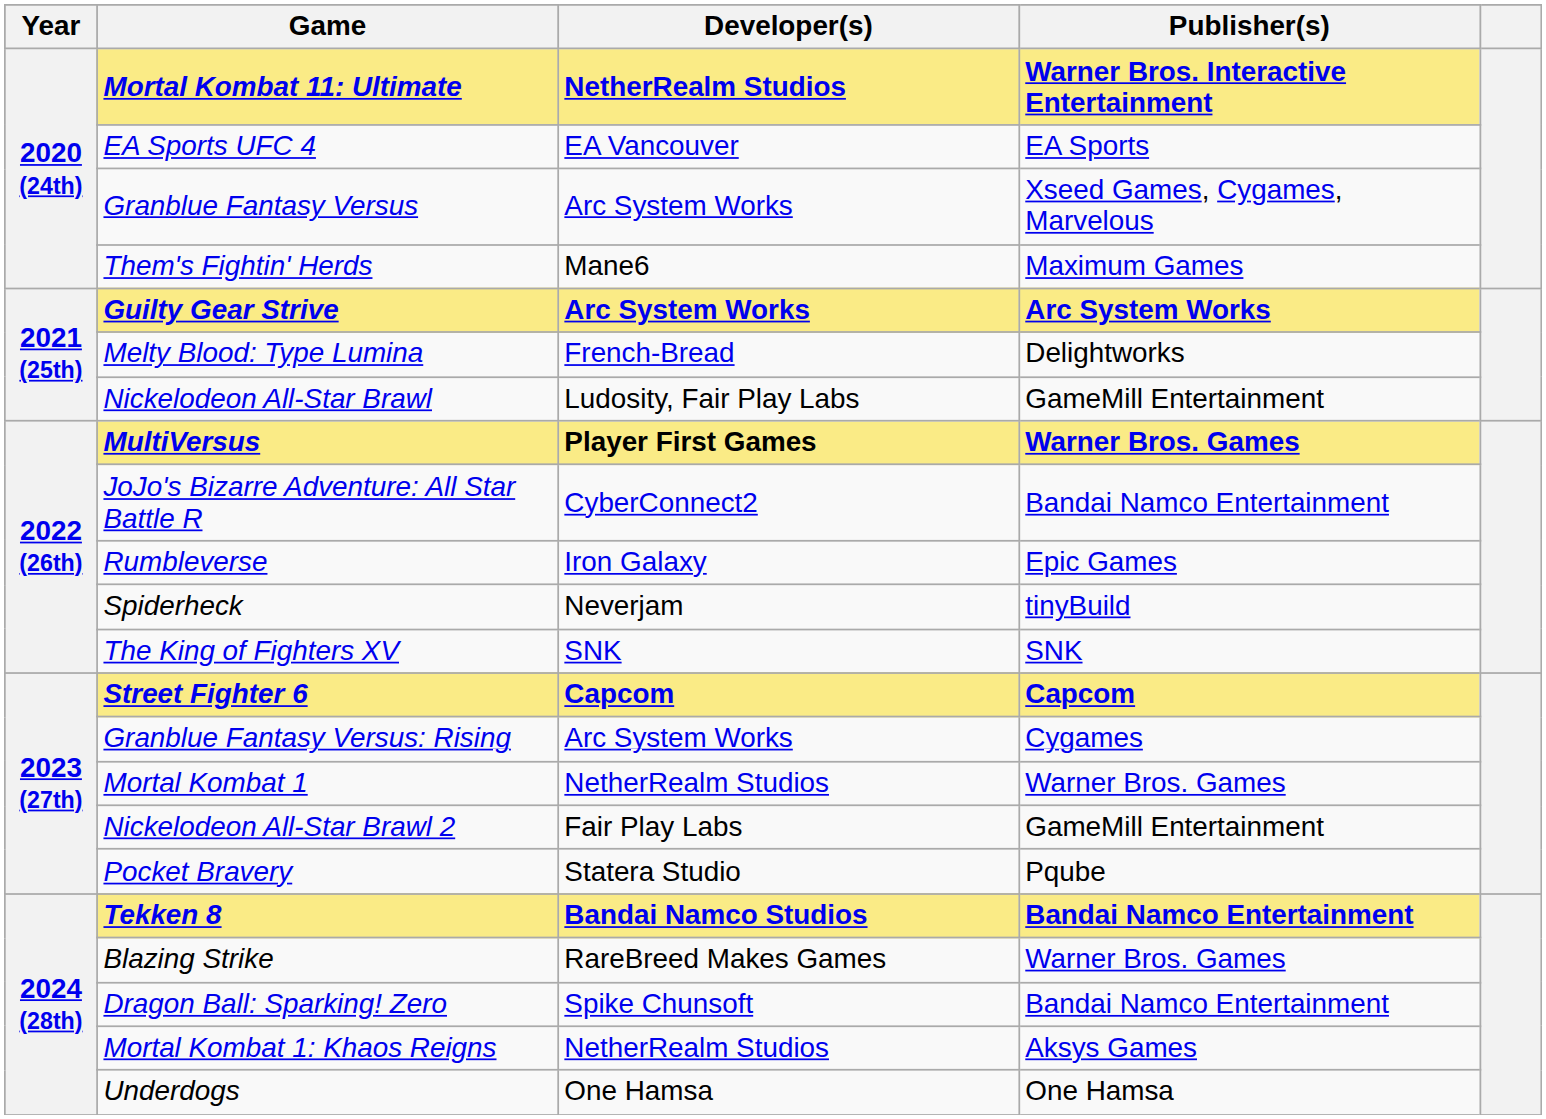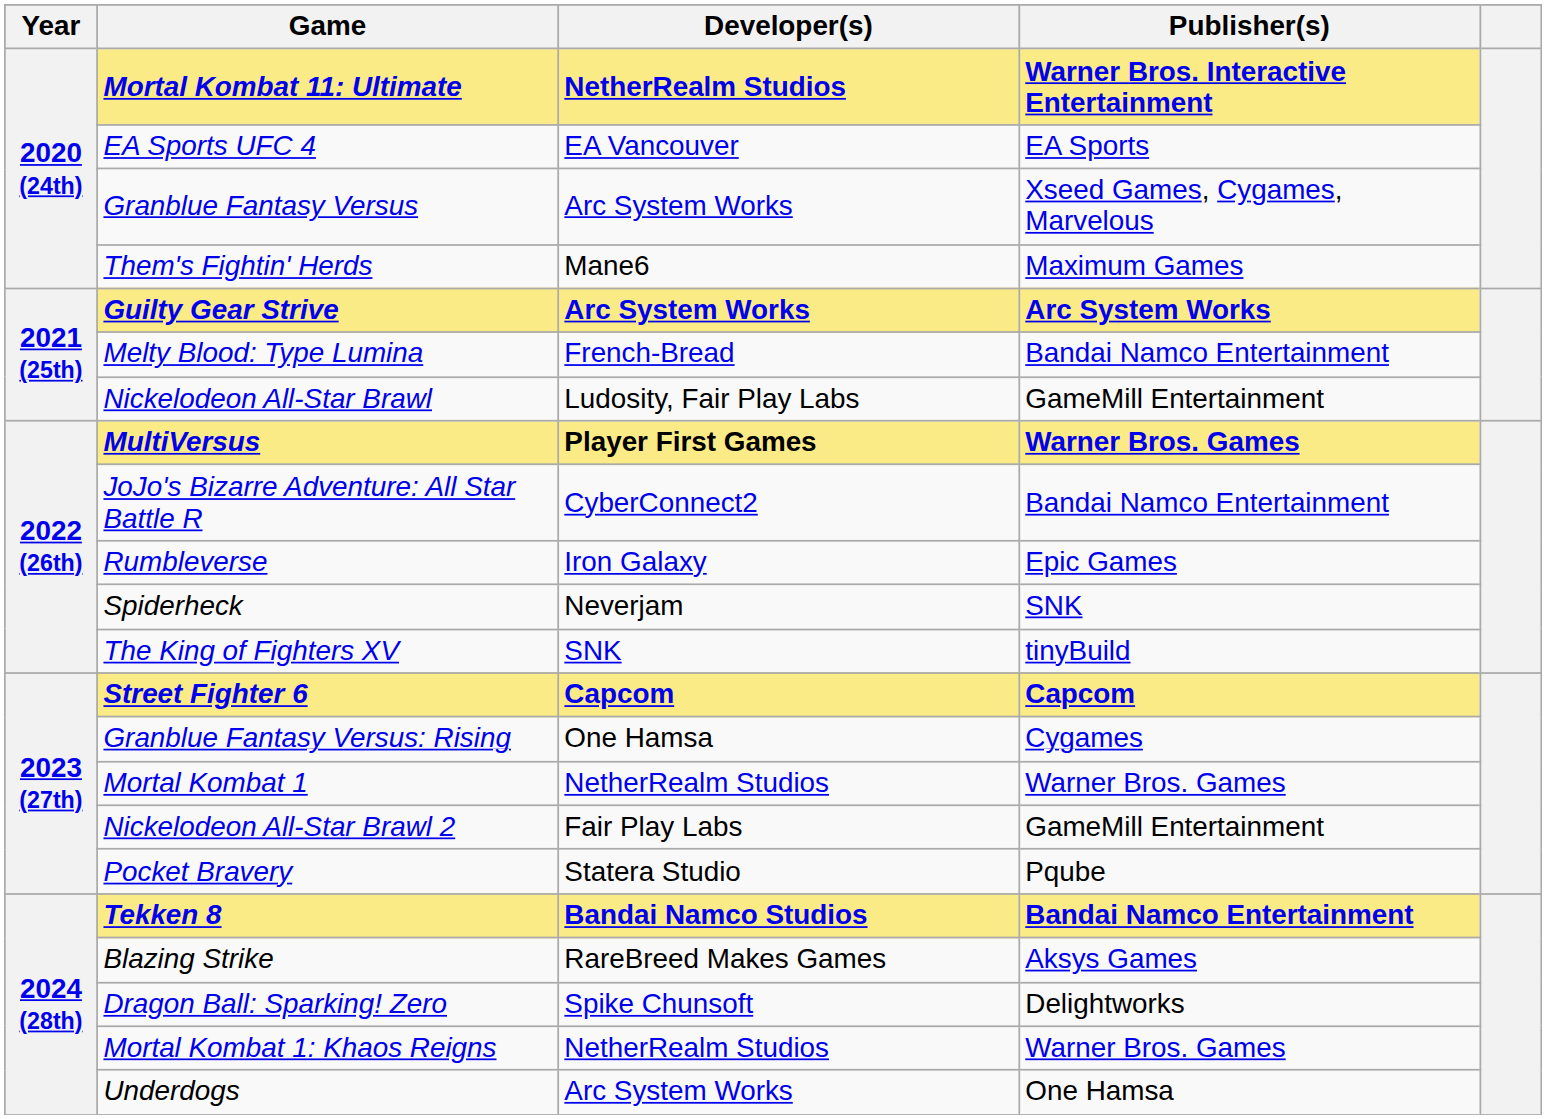Melty Blood: Type Lumina | Publisher(s): Delightworks -> Bandai Namco Entertainment
Spiderheck | Publisher(s): tinyBuild -> SNK
The King of Fighters XV | Publisher(s): SNK -> tinyBuild
Granblue Fantasy Versus: Rising | Developer(s): Arc System Works -> One Hamsa
Blazing Strike | Publisher(s): Warner Bros. Games -> Aksys Games
Dragon Ball: Sparking! Zero | Publisher(s): Bandai Namco Entertainment -> Delightworks
Mortal Kombat 1: Khaos Reigns | Publisher(s): Aksys Games -> Warner Bros. Games
Underdogs | Developer(s): One Hamsa -> Arc System Works
